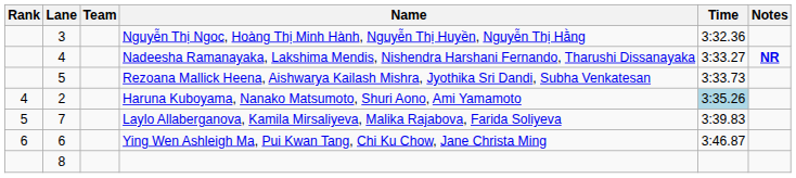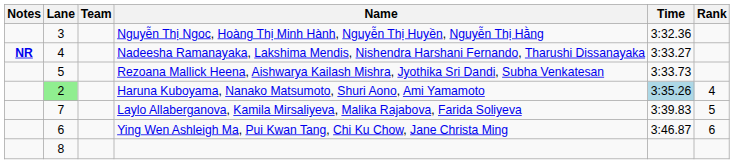columns swapped: Rank <-> Notes
Haruna Kuboyama, Nanako Matsumoto, Shuri Aono, Ami Yamamoto | Lane: no background -> lightgreen background
